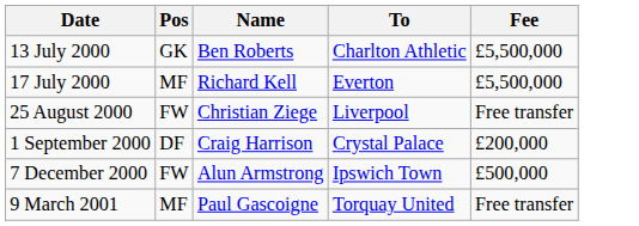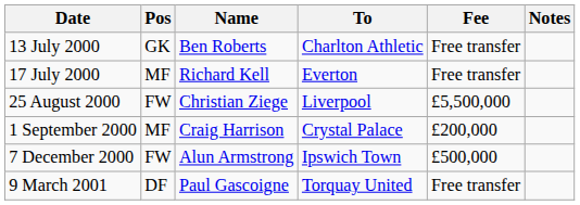+ column: Notes
13 July 2000 | Fee: £5,500,000 -> Free transfer
17 July 2000 | Fee: £5,500,000 -> Free transfer
25 August 2000 | Fee: Free transfer -> £5,500,000
1 September 2000 | Pos: DF -> MF
9 March 2001 | Pos: MF -> DF
